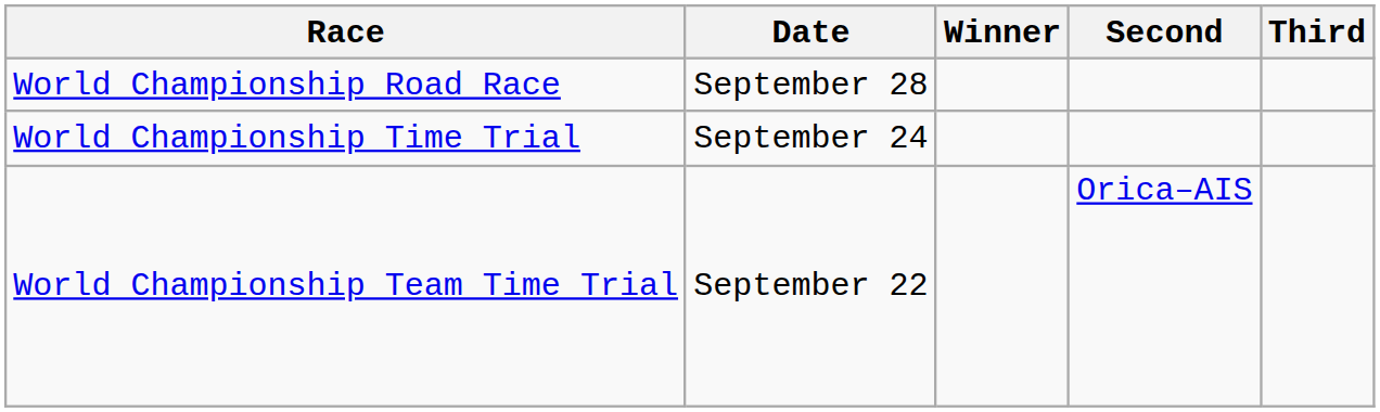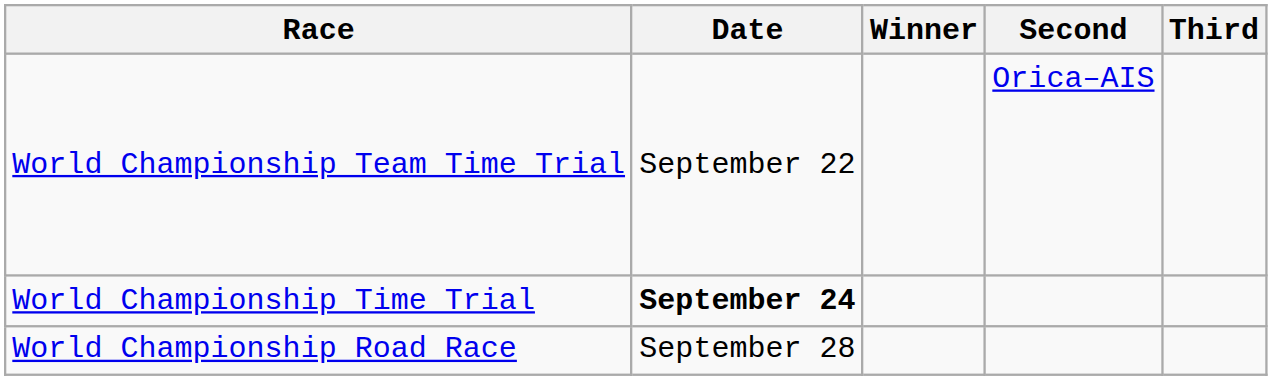rows swapped: World Championship Team Time Trial <-> World Championship Road Race
World Championship Time Trial | Date: normal -> bold
